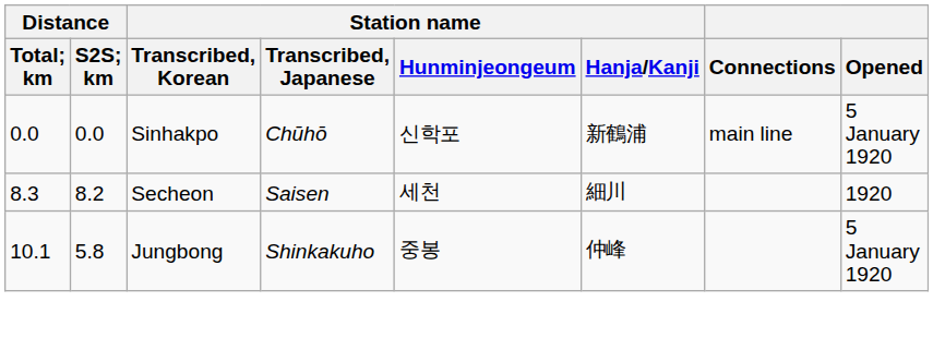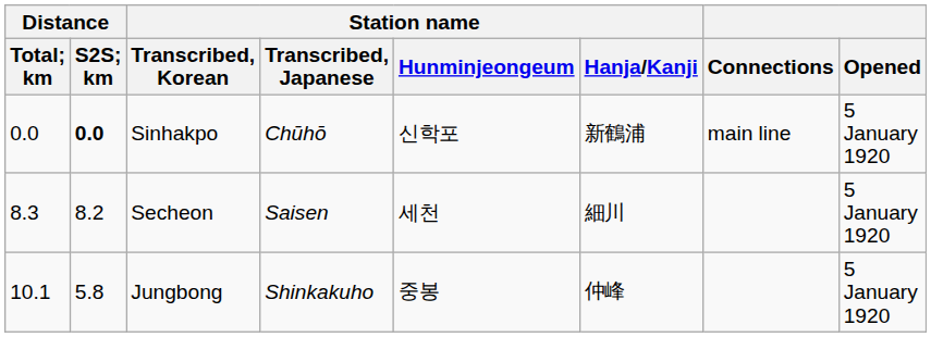Sinhakpo | Distance / S2S; km: normal -> bold
Secheon | Opened: 1920 -> 5 January 1920
